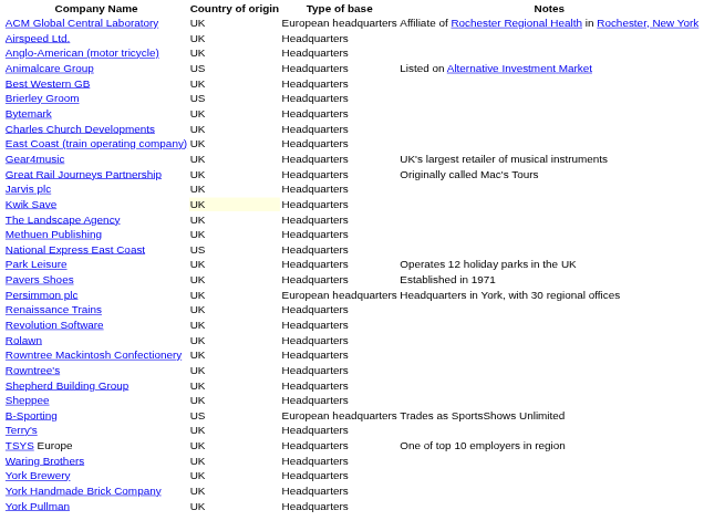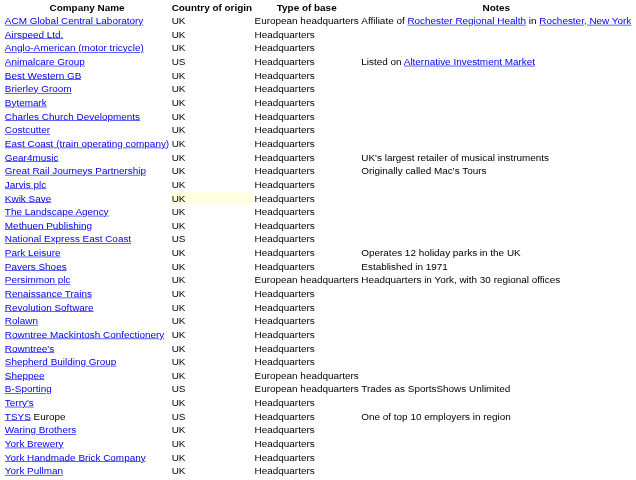Brierley Groom | Country of origin: US -> UK
+ row: Costcutter | UK | Headquarters
Sheppee | Type of base: Headquarters -> European headquarters
TSYS Europe | Country of origin: UK -> US
